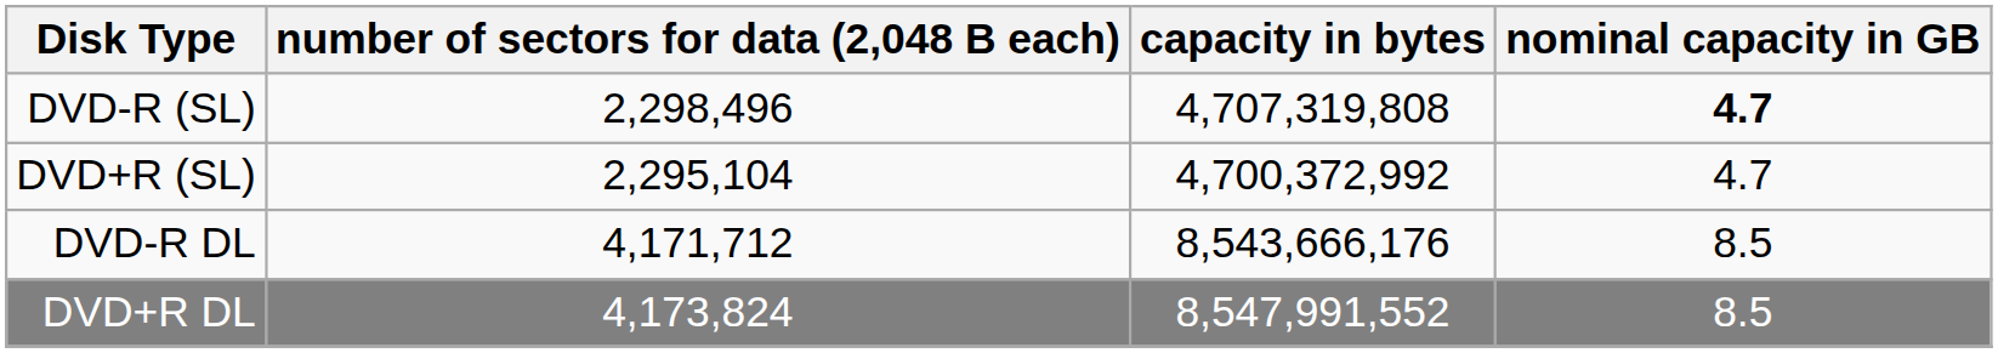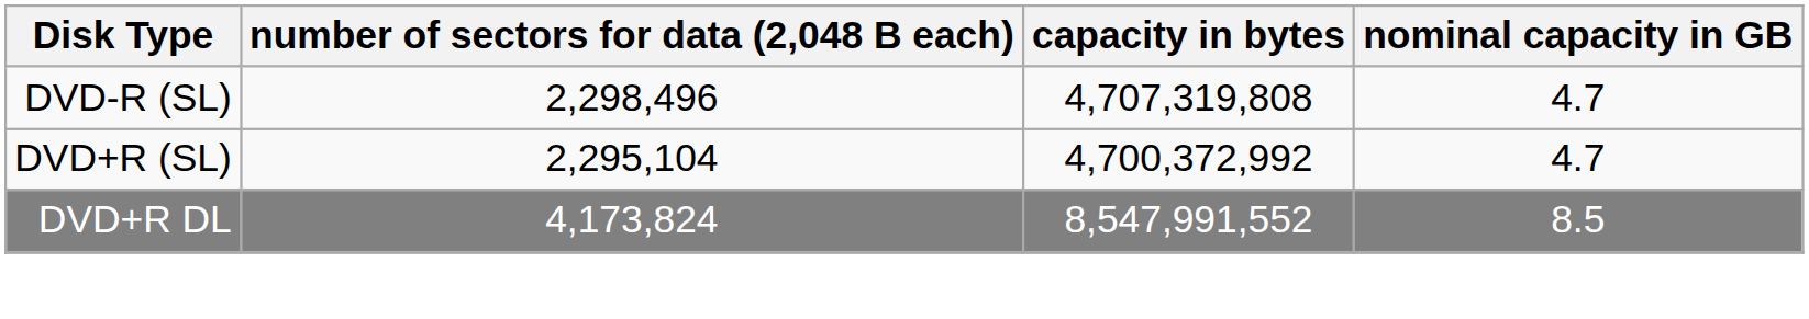DVD-R (SL) | nominal capacity in GB: bold -> normal
- row: DVD-R DL | 4,171,712 | 8,543,666,176 | 8.5
